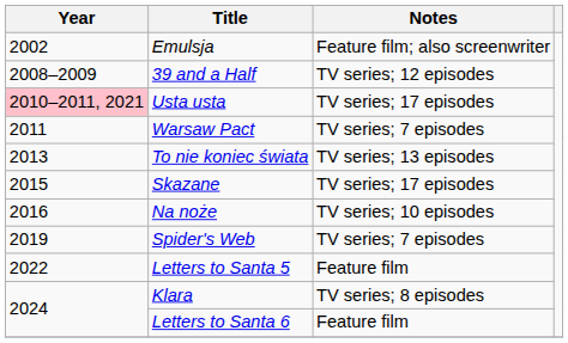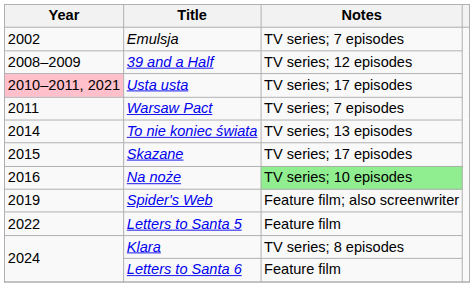Emulsja | Notes: Feature film; also screenwriter -> TV series; 7 episodes
To nie koniec świata | Year: 2013 -> 2014
Na noże | Notes: no background -> lightgreen background
Spider's Web | Notes: TV series; 7 episodes -> Feature film; also screenwriter
